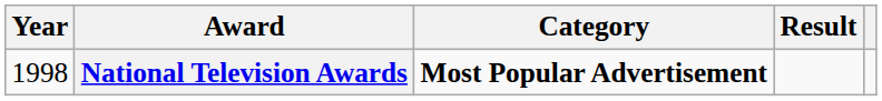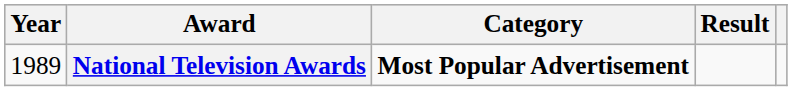National Television Awards | Year: 1998 -> 1989
